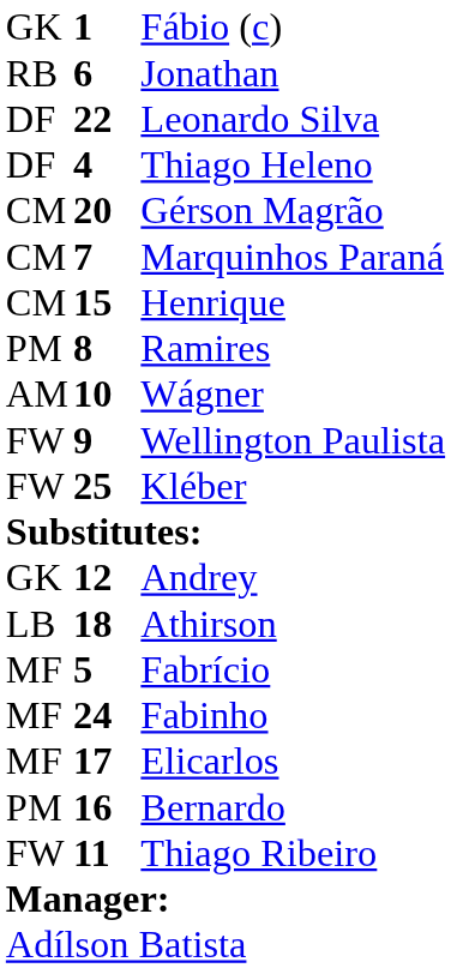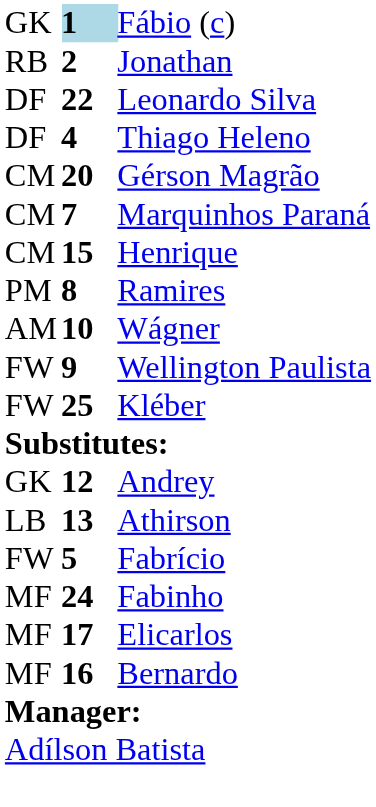Fábio (c) | column 2: no background -> lightblue background
Jonathan | column 2: 6 -> 2
Athirson | column 2: 18 -> 13
Fabrício | column 1: MF -> FW
Bernardo | column 1: PM -> MF
- row: FW | 11 | Thiago Ribeiro
